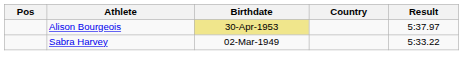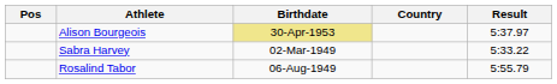+ row: Rosalind Tabor | 06-Aug-1949 | 5:55.79
